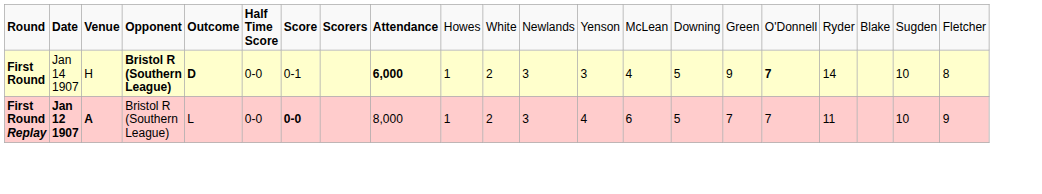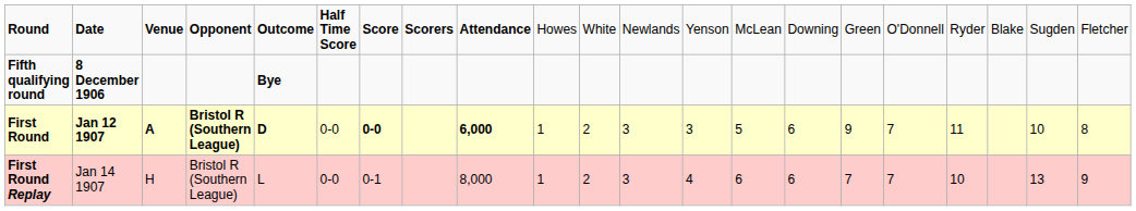+ row: Fifth qualifying round | 8 December 1906 | Bye
First Round | column 2: Jan 14 1907 -> Jan 12 1907
First Round | column 3: H -> A
First Round | column 7: 0-1 -> 0-0
First Round | column 14: 4 -> 5
First Round | column 15: 5 -> 6
First Round | column 17: bold -> normal
First Round | column 18: 14 -> 11
First Round Replay | column 2: Jan 12 1907 -> Jan 14 1907
First Round Replay | column 3: A -> H
First Round Replay | column 7: 0-0 -> 0-1
First Round Replay | column 15: 5 -> 6
First Round Replay | column 18: 11 -> 10
First Round Replay | column 20: 10 -> 13
